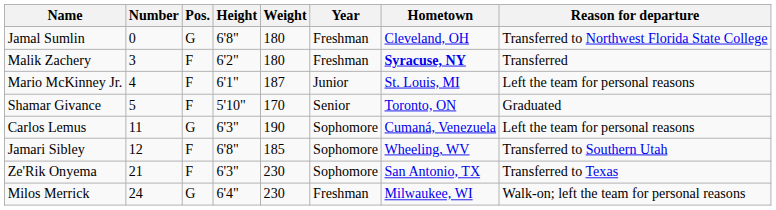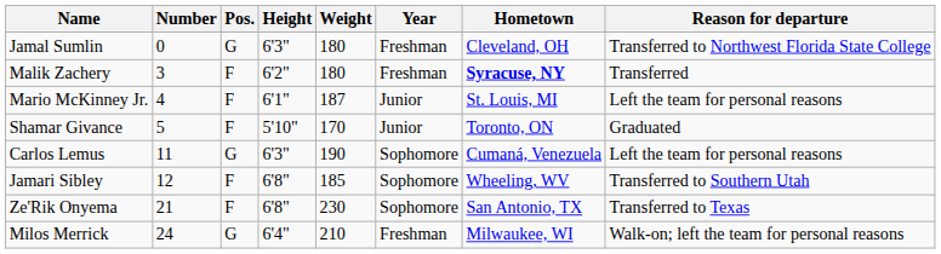Jamal Sumlin | Height: 6'8" -> 6'3"
Shamar Givance | Year: Senior -> Junior
Ze'Rik Onyema | Height: 6'3" -> 6'8"
Milos Merrick | Weight: 230 -> 210
